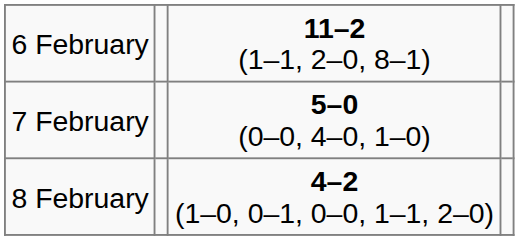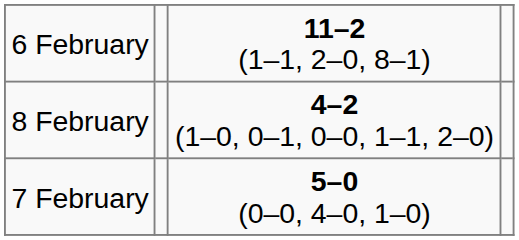rows swapped: 7 February <-> 8 February
